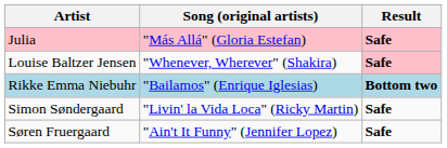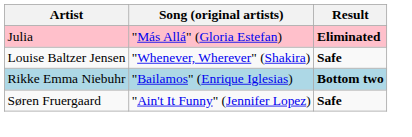Julia | Result: Safe -> Eliminated
Louise Baltzer Jensen | Result: pink background -> no background
- row: Simon Søndergaard | "Livin' la Vida Loca" (Ricky Martin) | Safe
